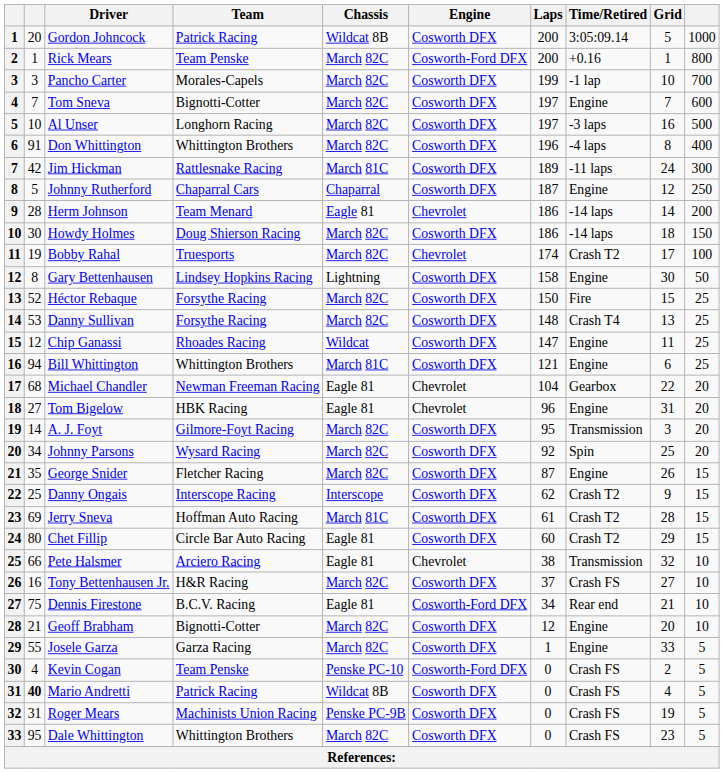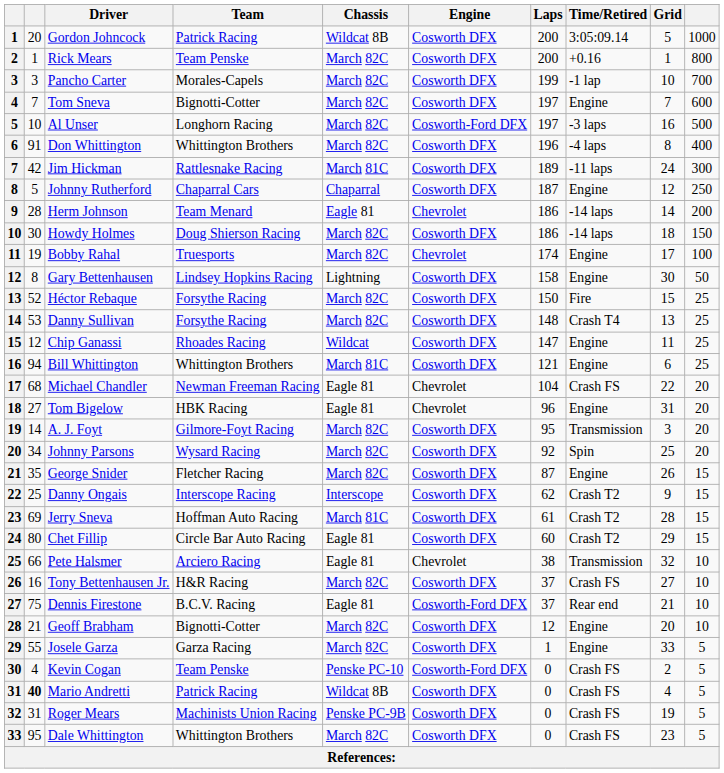Rick Mears | Engine: Cosworth-Ford DFX -> Cosworth DFX
Al Unser | Engine: Cosworth DFX -> Cosworth-Ford DFX
Bobby Rahal | Time/Retired: Crash T2 -> Engine
Michael Chandler | Time/Retired: Gearbox -> Crash FS
Dennis Firestone | Laps: 34 -> 37
